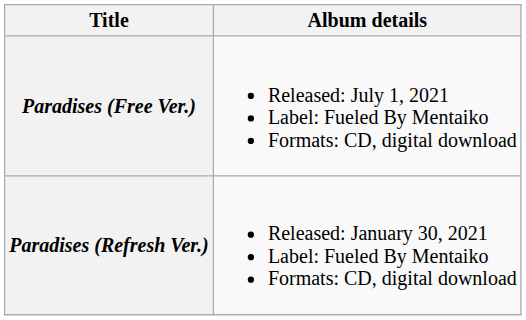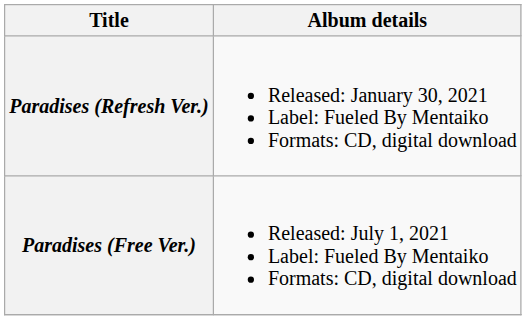rows swapped: Paradises (Refresh Ver.) <-> Paradises (Free Ver.)
